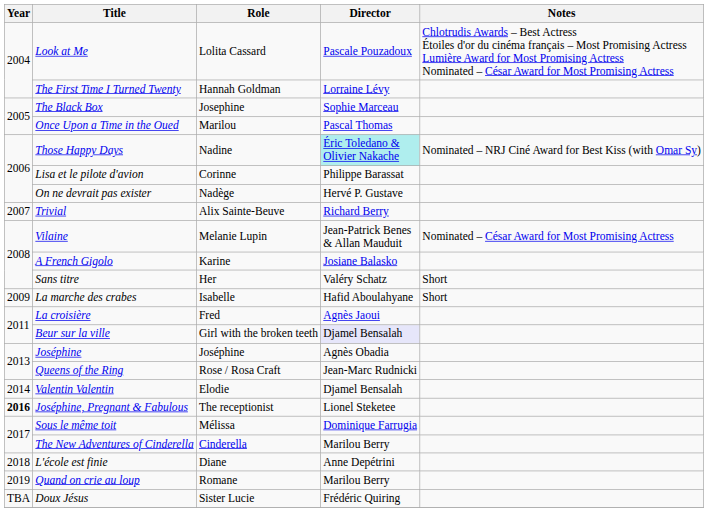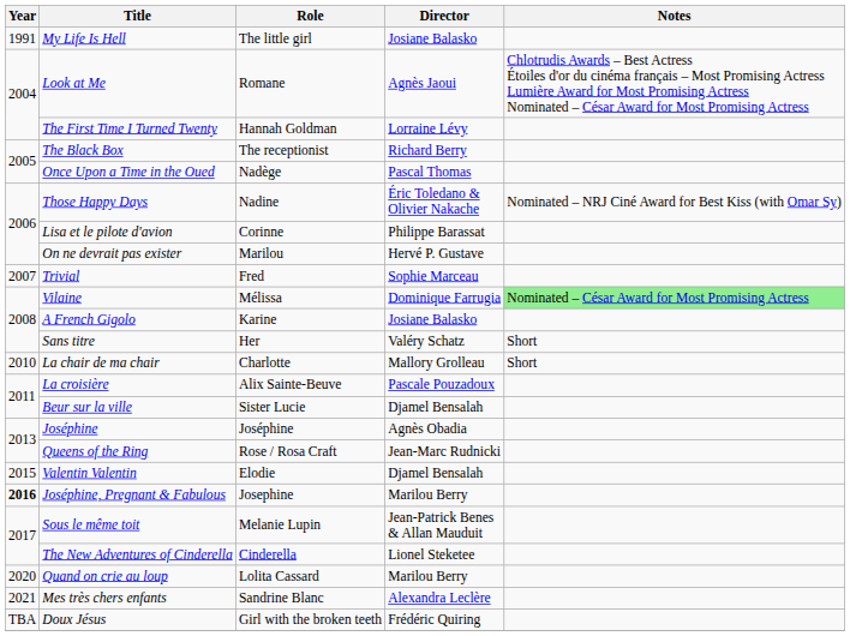+ row: 1991 | My Life Is Hell | The little girl | Josiane Balasko
Look at Me | Role: Lolita Cassard -> Romane
Look at Me | Director: Pascale Pouzadoux -> Agnès Jaoui
The Black Box | Role: Josephine -> The receptionist
The Black Box | Director: Sophie Marceau -> Richard Berry
Once Upon a Time in the Oued | Role: Marilou -> Nadège
Those Happy Days | Director: paleturquoise background -> no background
On ne devrait pas exister | Role: Nadège -> Marilou
Trivial | Role: Alix Sainte-Beuve -> Fred
Trivial | Director: Richard Berry -> Sophie Marceau
Vilaine | Role: Melanie Lupin -> Mélissa
Vilaine | Director: Jean-Patrick Benes & Allan Mauduit -> Dominique Farrugia
Vilaine | Notes: no background -> lightgreen background
- row: 2009 | La marche des crabes | Isabelle | Hafid Aboulahyane | Short
+ row: 2010 | La chair de ma chair | Charlotte | Mallory Grolleau | Short
La croisière | Role: Fred -> Alix Sainte-Beuve
La croisière | Director: Agnès Jaoui -> Pascale Pouzadoux
Beur sur la ville | Role: Girl with the broken teeth -> Sister Lucie
Beur sur la ville | Director: lavender background -> no background
Valentin Valentin | Year: 2014 -> 2015
Joséphine, Pregnant & Fabulous | Role: The receptionist -> Josephine
Joséphine, Pregnant & Fabulous | Director: Lionel Steketee -> Marilou Berry
Sous le même toit | Role: Mélissa -> Melanie Lupin
Sous le même toit | Director: Dominique Farrugia -> Jean-Patrick Benes & Allan Mauduit
The New Adventures of Cinderella | Director: Marilou Berry -> Lionel Steketee
- row: 2018 | L'école est finie | Diane | Anne Depétrini
Quand on crie au loup | Year: 2019 -> 2020
Quand on crie au loup | Role: Romane -> Lolita Cassard
+ row: 2021 | Mes très chers enfants | Sandrine Blanc | Alexandra Leclère
Doux Jésus | Role: Sister Lucie -> Girl with the broken teeth
